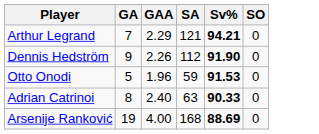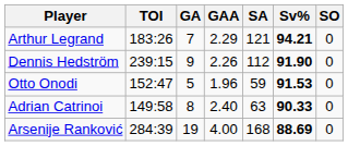+ column: TOI | 183:26 | 239:15 | 152:47 | 149:58 | 284:39
